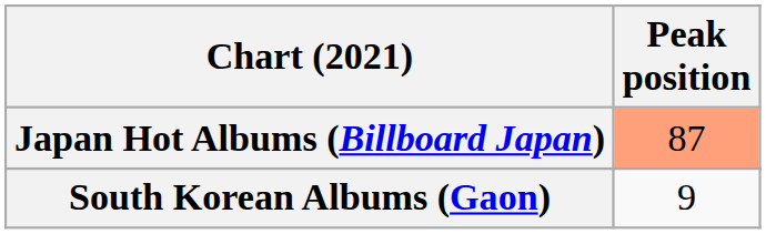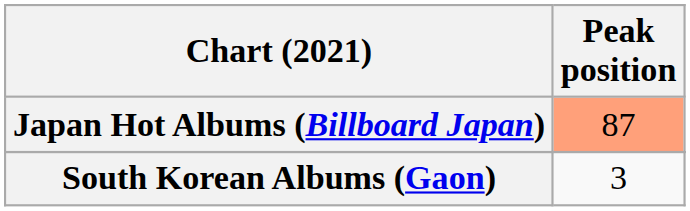South Korean Albums (Gaon) | Peak position: 9 -> 3
